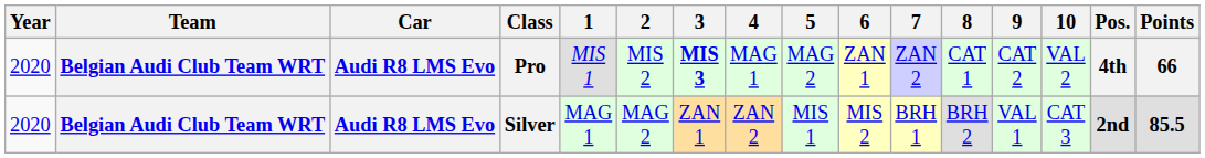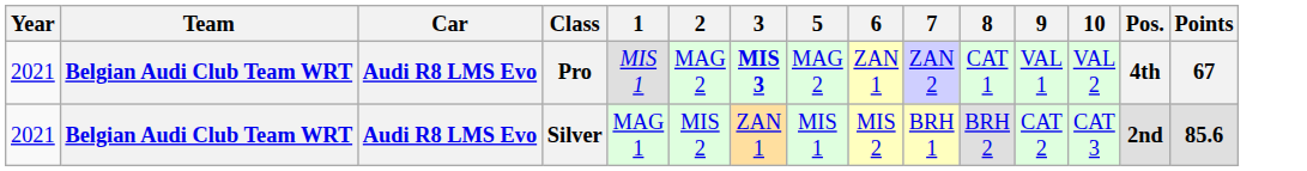- column: 4 | MAG 1 | ZAN 2
Pro | Year: 2020 -> 2021
Pro | 2: MIS 2 -> MAG 2
Pro | 9: CAT 2 -> VAL 1
Pro | Points: 66 -> 67
Silver | Year: 2020 -> 2021
Silver | 2: MAG 2 -> MIS 2
Silver | 9: VAL 1 -> CAT 2
Silver | Points: 85.5 -> 85.6
